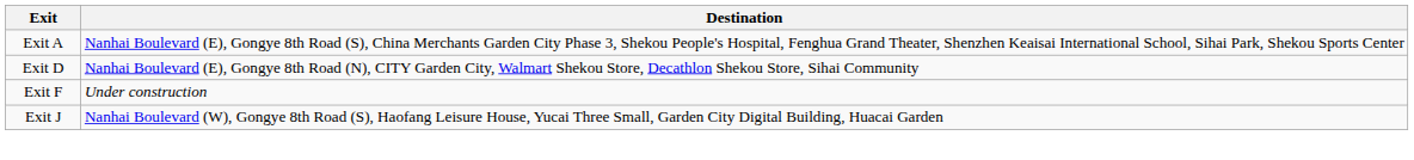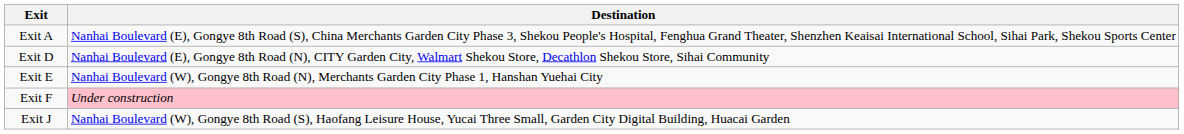+ row: Exit E | Nanhai Boulevard (W), Gongye 8th Road (N), Merchants Garden City Phase 1, Hanshan Yuehai City
Exit F | Destination: no background -> pink background
